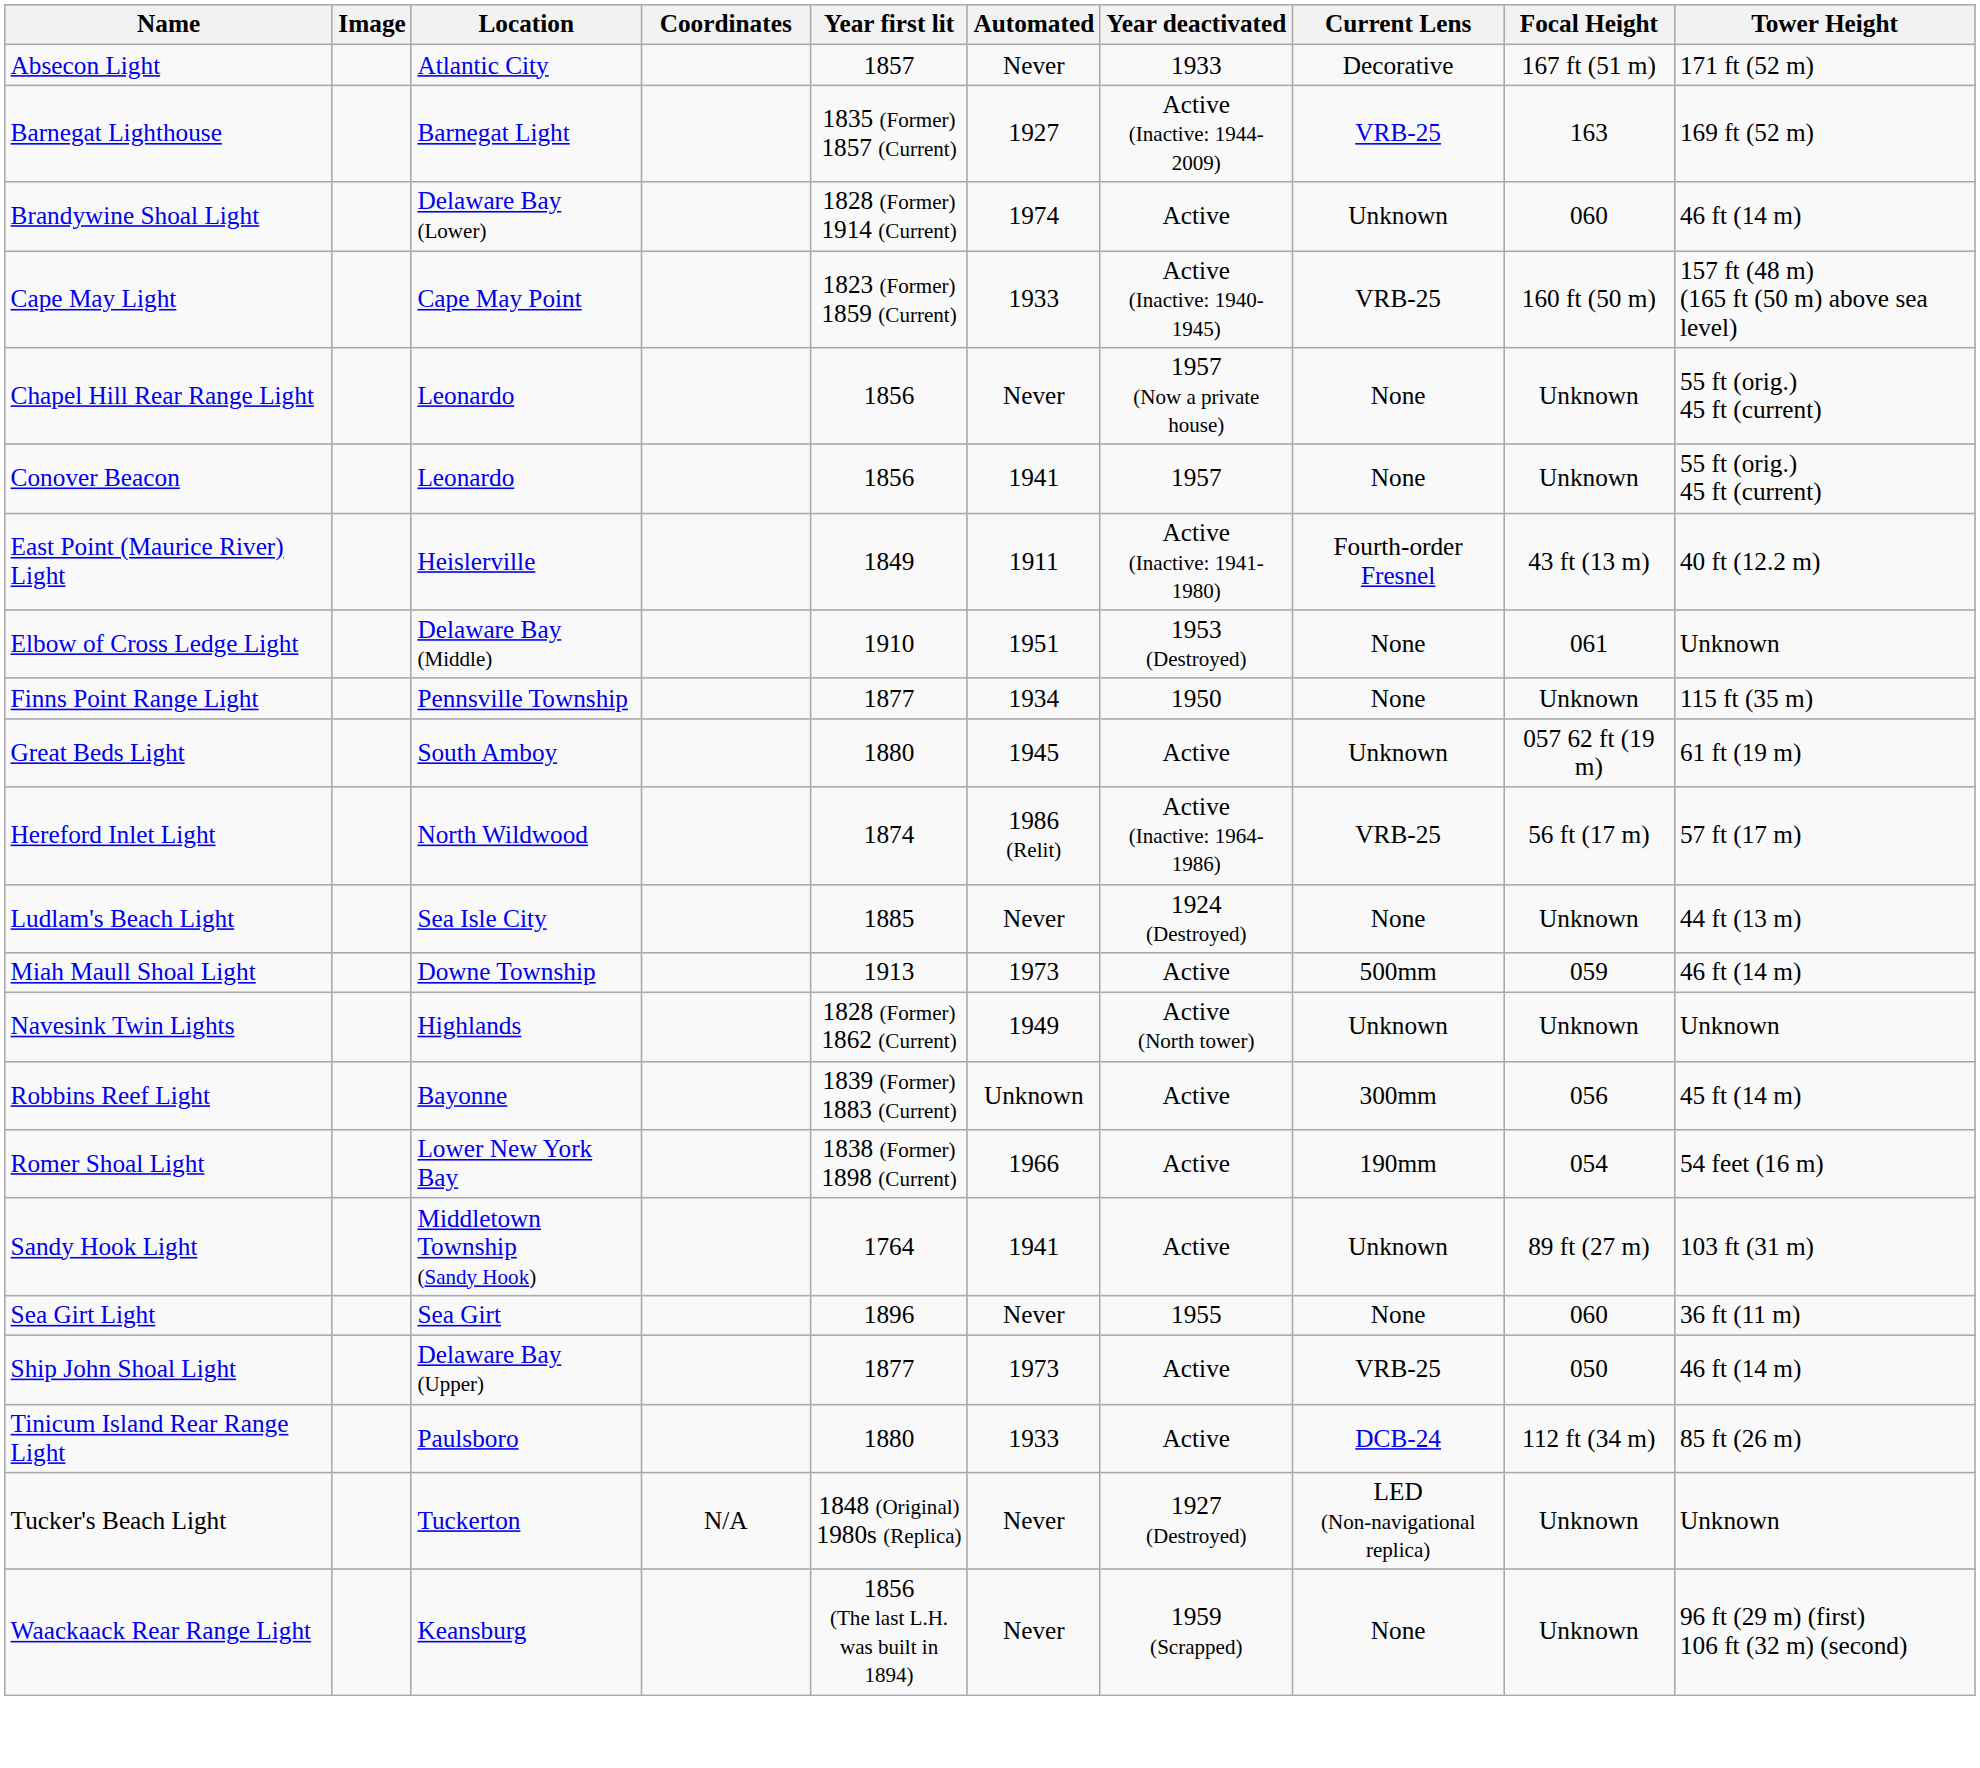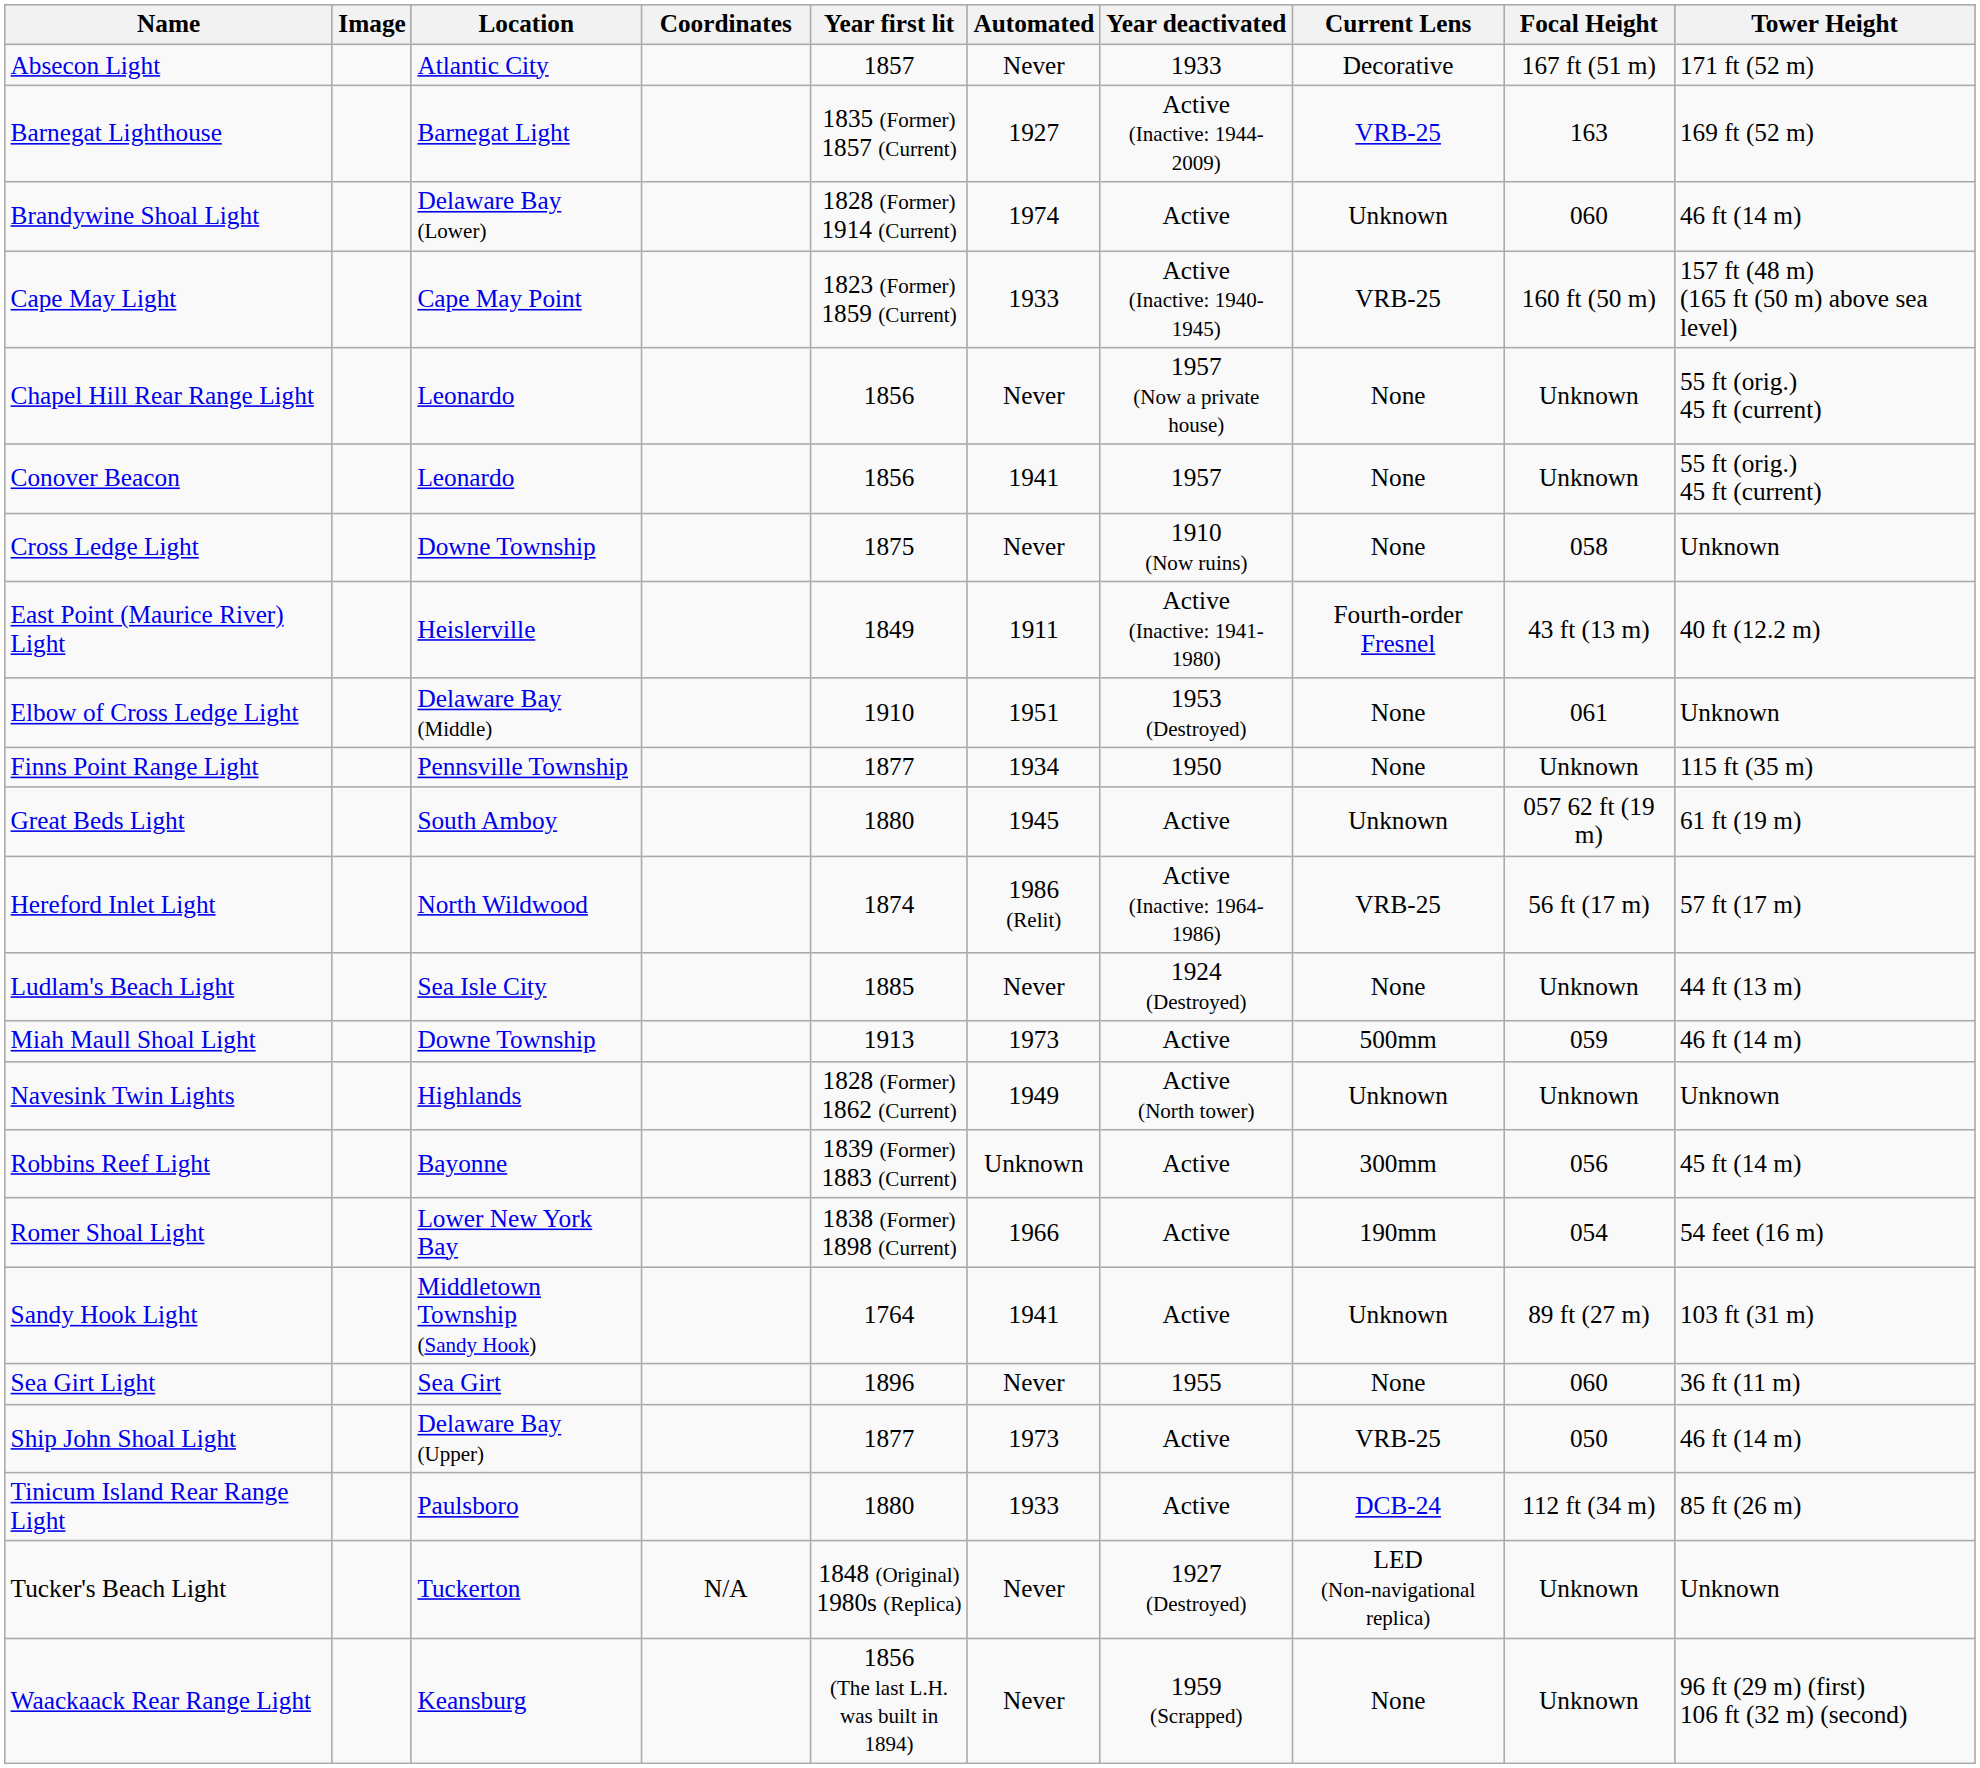+ row: Cross Ledge Light | Downe Township | 1875 | Never | 1910 (Now ruins) | None | 058 | Unknown
